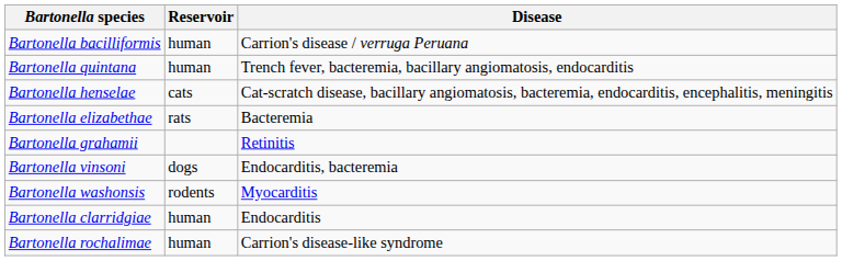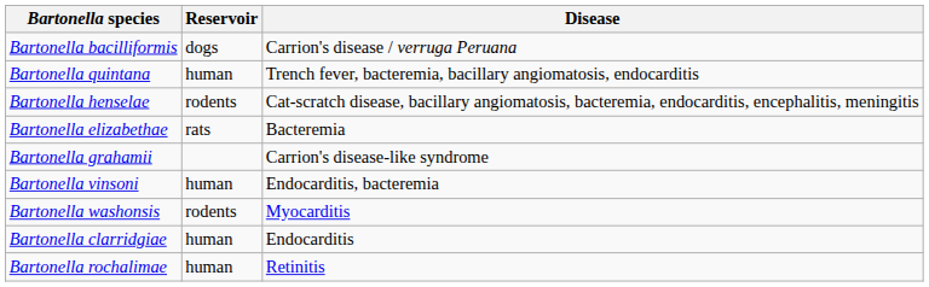Bartonella bacilliformis | Reservoir: human -> dogs
Bartonella henselae | Reservoir: cats -> rodents
Bartonella grahamii | Disease: Retinitis -> Carrion's disease-like syndrome
Bartonella vinsoni | Reservoir: dogs -> human
Bartonella rochalimae | Disease: Carrion's disease-like syndrome -> Retinitis
